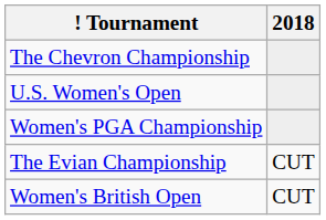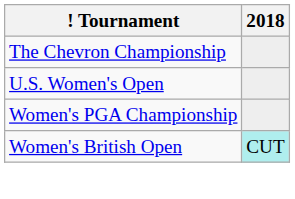- row: The Evian Championship | CUT
Women's British Open | 2018: no background -> paleturquoise background
